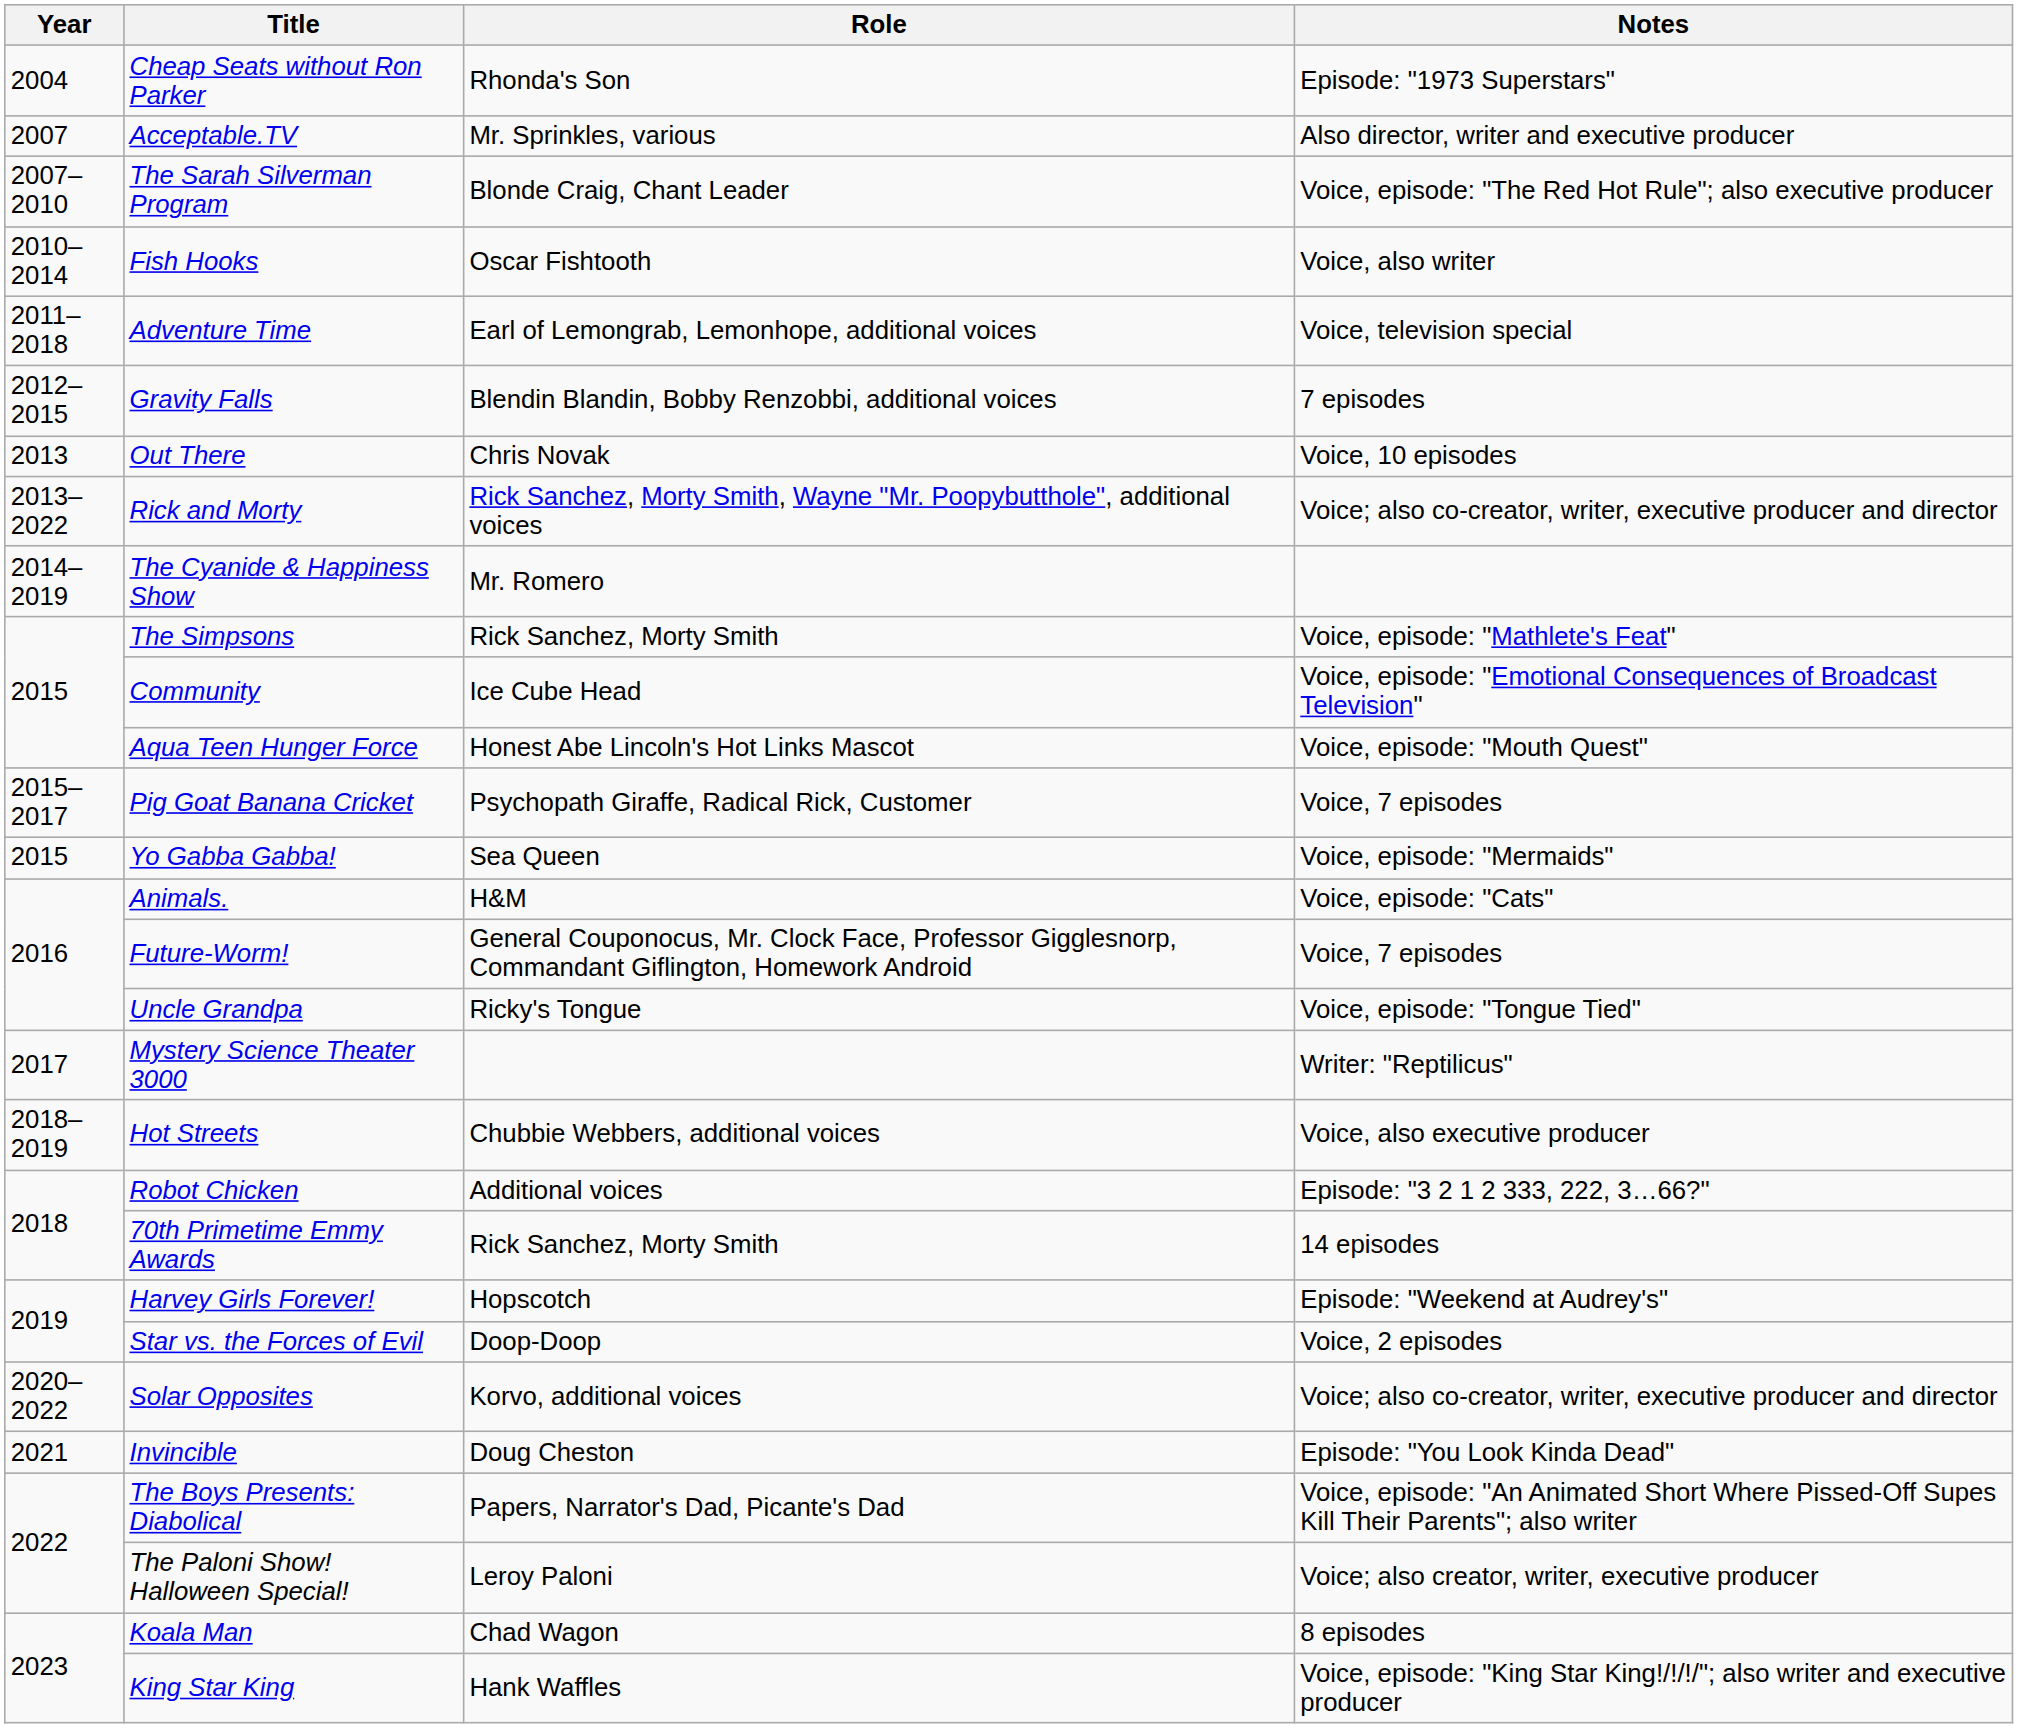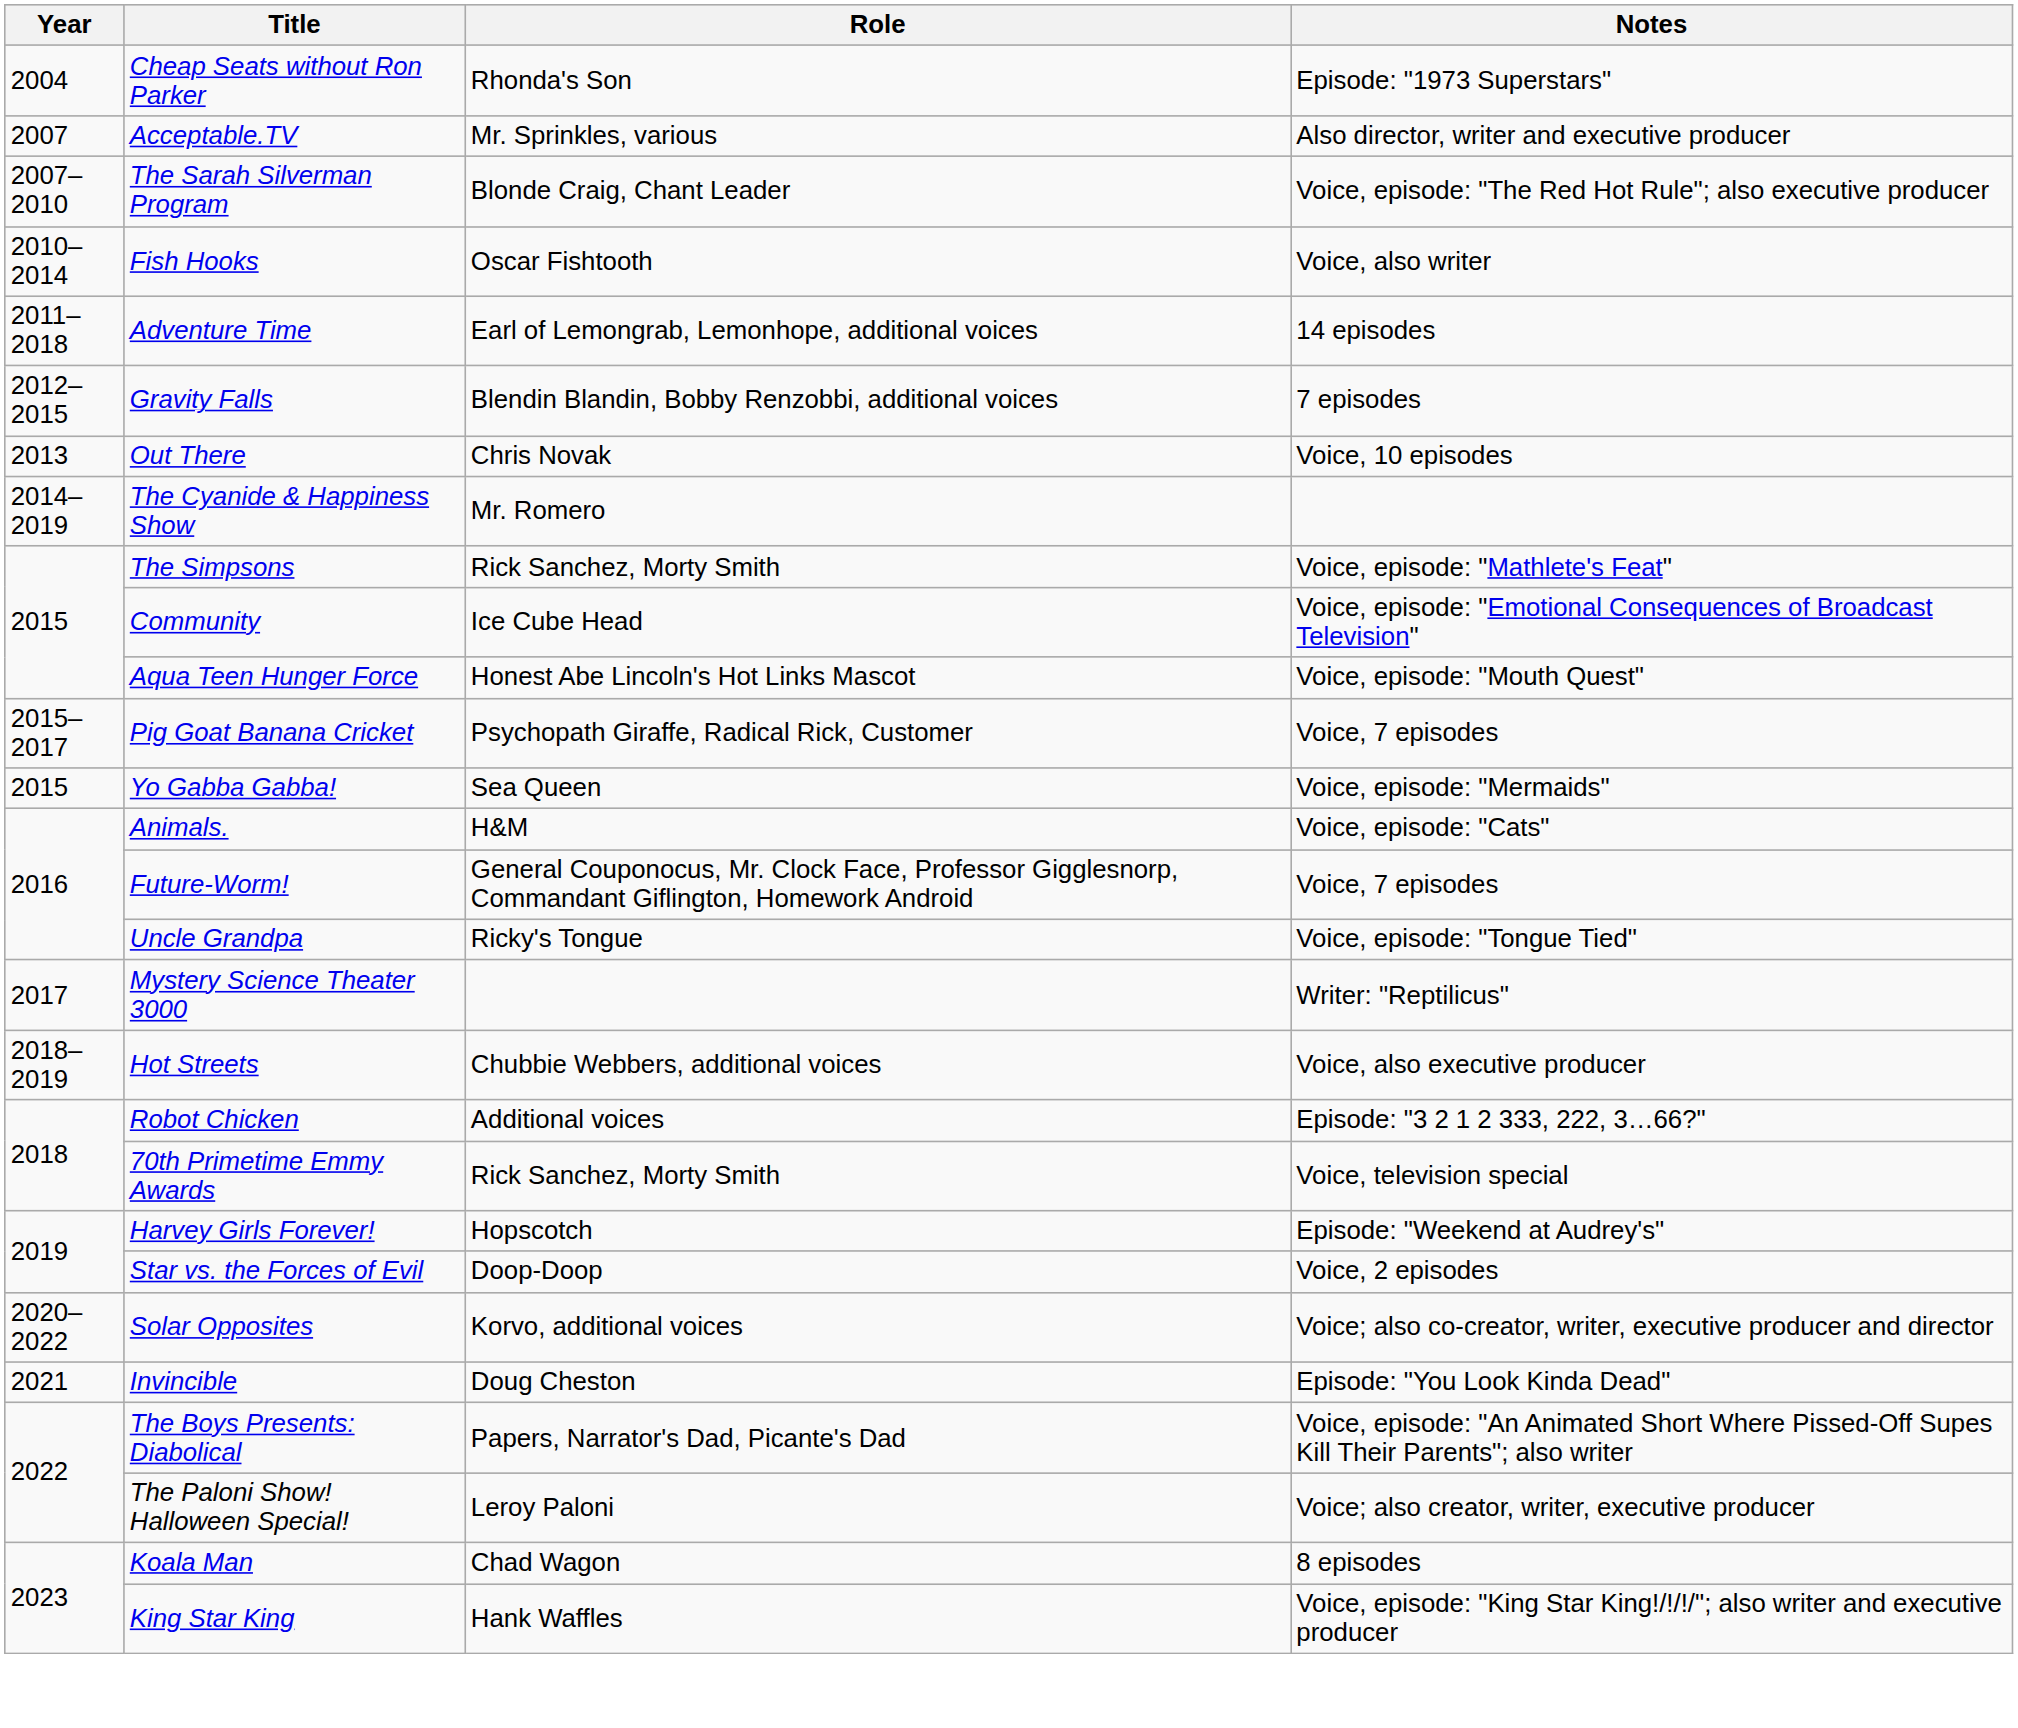Adventure Time | Notes: Voice, television special -> 14 episodes
- row: 2013–2022 | Rick and Morty | Rick Sanchez, Morty Smith, Wayne "Mr. Poopybutthole", additional voices | Voice; also co-creator, writer, executive producer and director
70th Primetime Emmy Awards | Notes: 14 episodes -> Voice, television special
